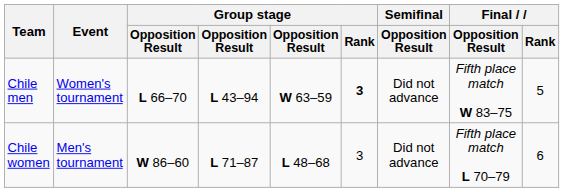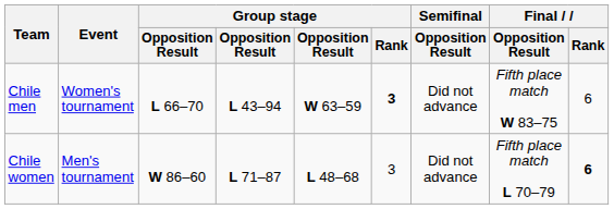Chile men | Final / Rank: 5 -> 6
Chile women | Final / Rank: normal -> bold
